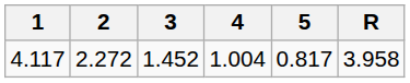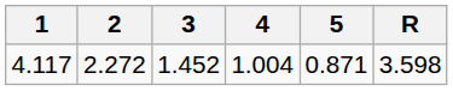4.117 | 5: 0.817 -> 0.871
4.117 | R: 3.958 -> 3.598
